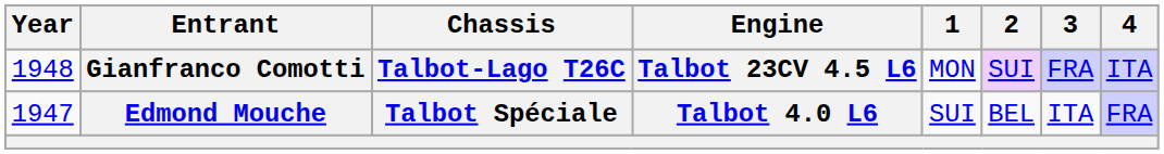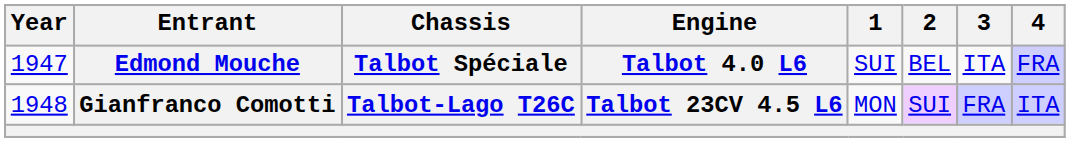rows swapped: Edmond Mouche <-> Gianfranco Comotti
